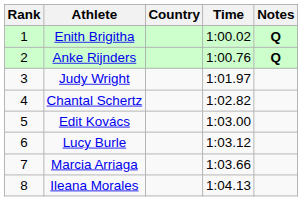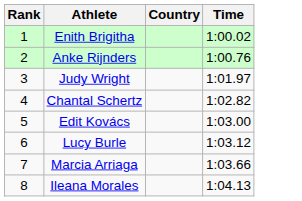- column: Notes | Q | Q
